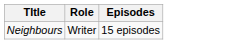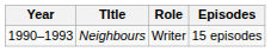+ column: Year | 1990–1993
